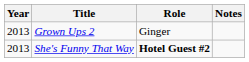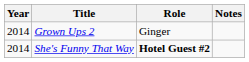Grown Ups 2 | Year: 2013 -> 2014
She's Funny That Way | Year: 2013 -> 2014
